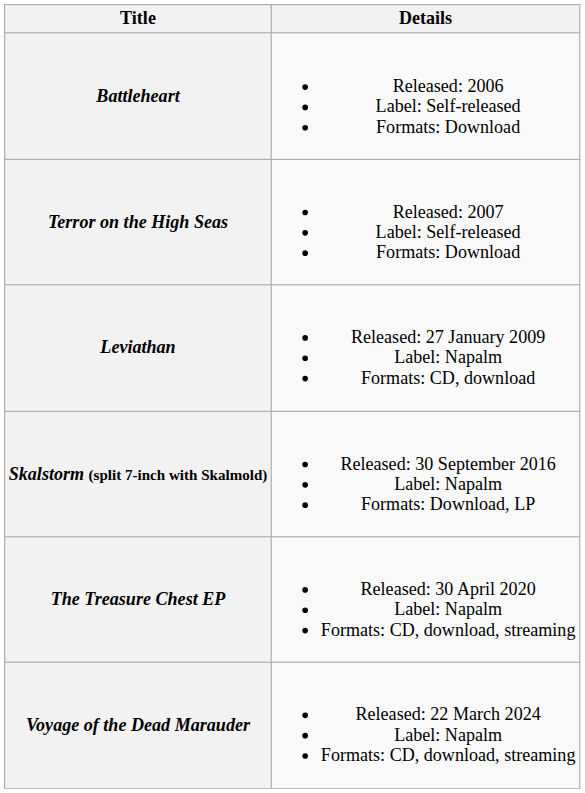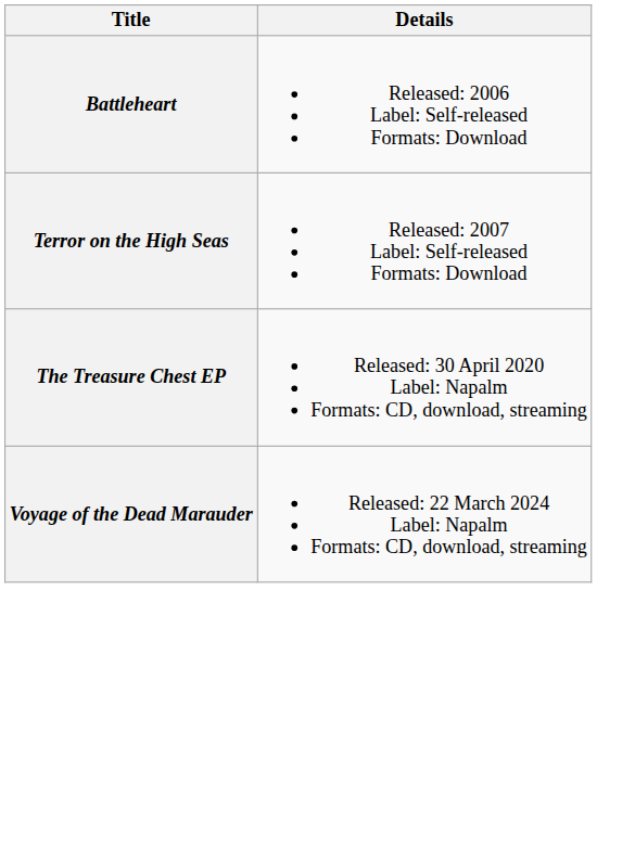- row: Leviathan | Released: 27 January 2009 Label: Napalm Formats: CD, download
- row: Skalstorm (split 7-inch with Skalmold) | Released: 30 September 2016 Label: Napalm Formats: Download, LP
